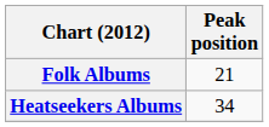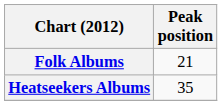Heatseekers Albums | Peak position: 34 -> 35
